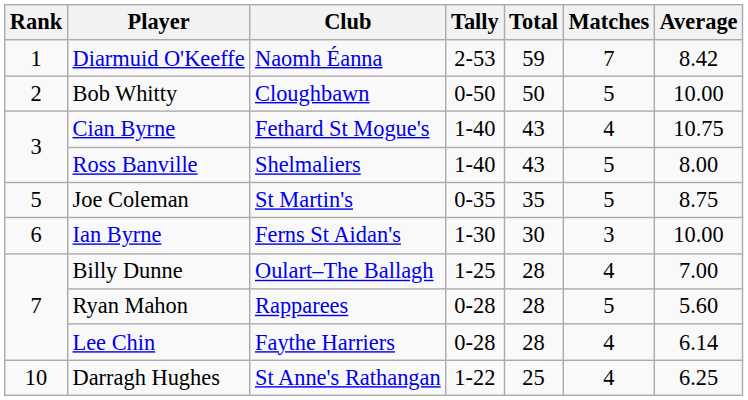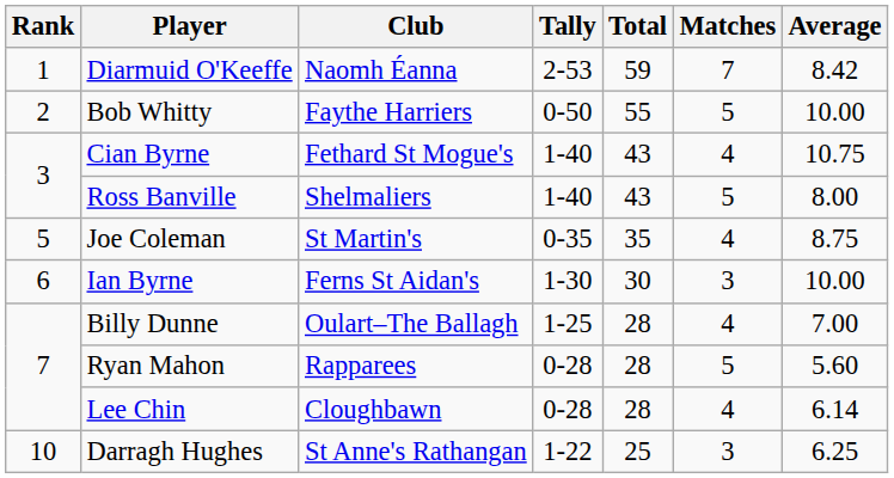Bob Whitty | Club: Cloughbawn -> Faythe Harriers
Bob Whitty | Total: 50 -> 55
Joe Coleman | Matches: 5 -> 4
Lee Chin | Club: Faythe Harriers -> Cloughbawn
Darragh Hughes | Matches: 4 -> 3
